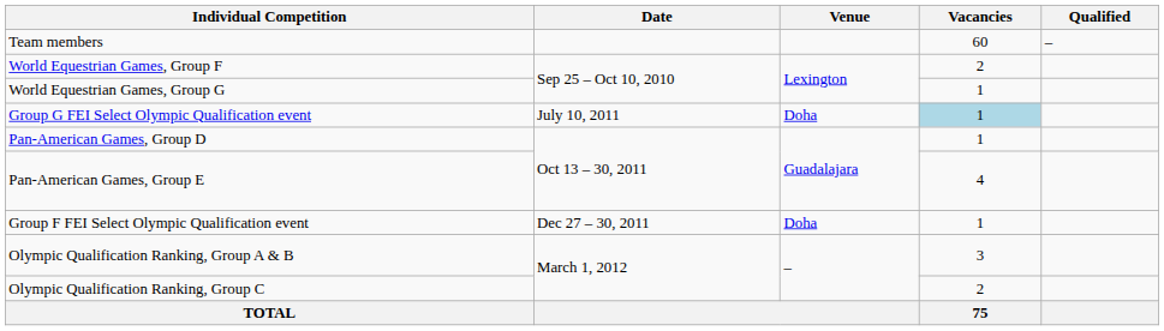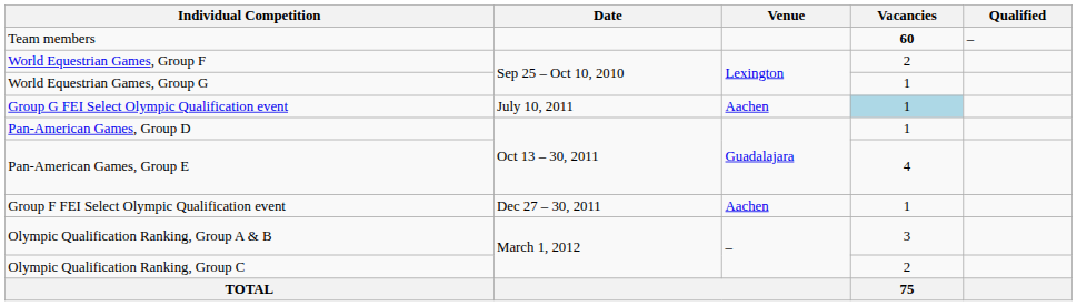Team members | Vacancies: normal -> bold
Group G FEI Select Olympic Qualification event | Venue: Doha -> Aachen
Group F FEI Select Olympic Qualification event | Venue: Doha -> Aachen
